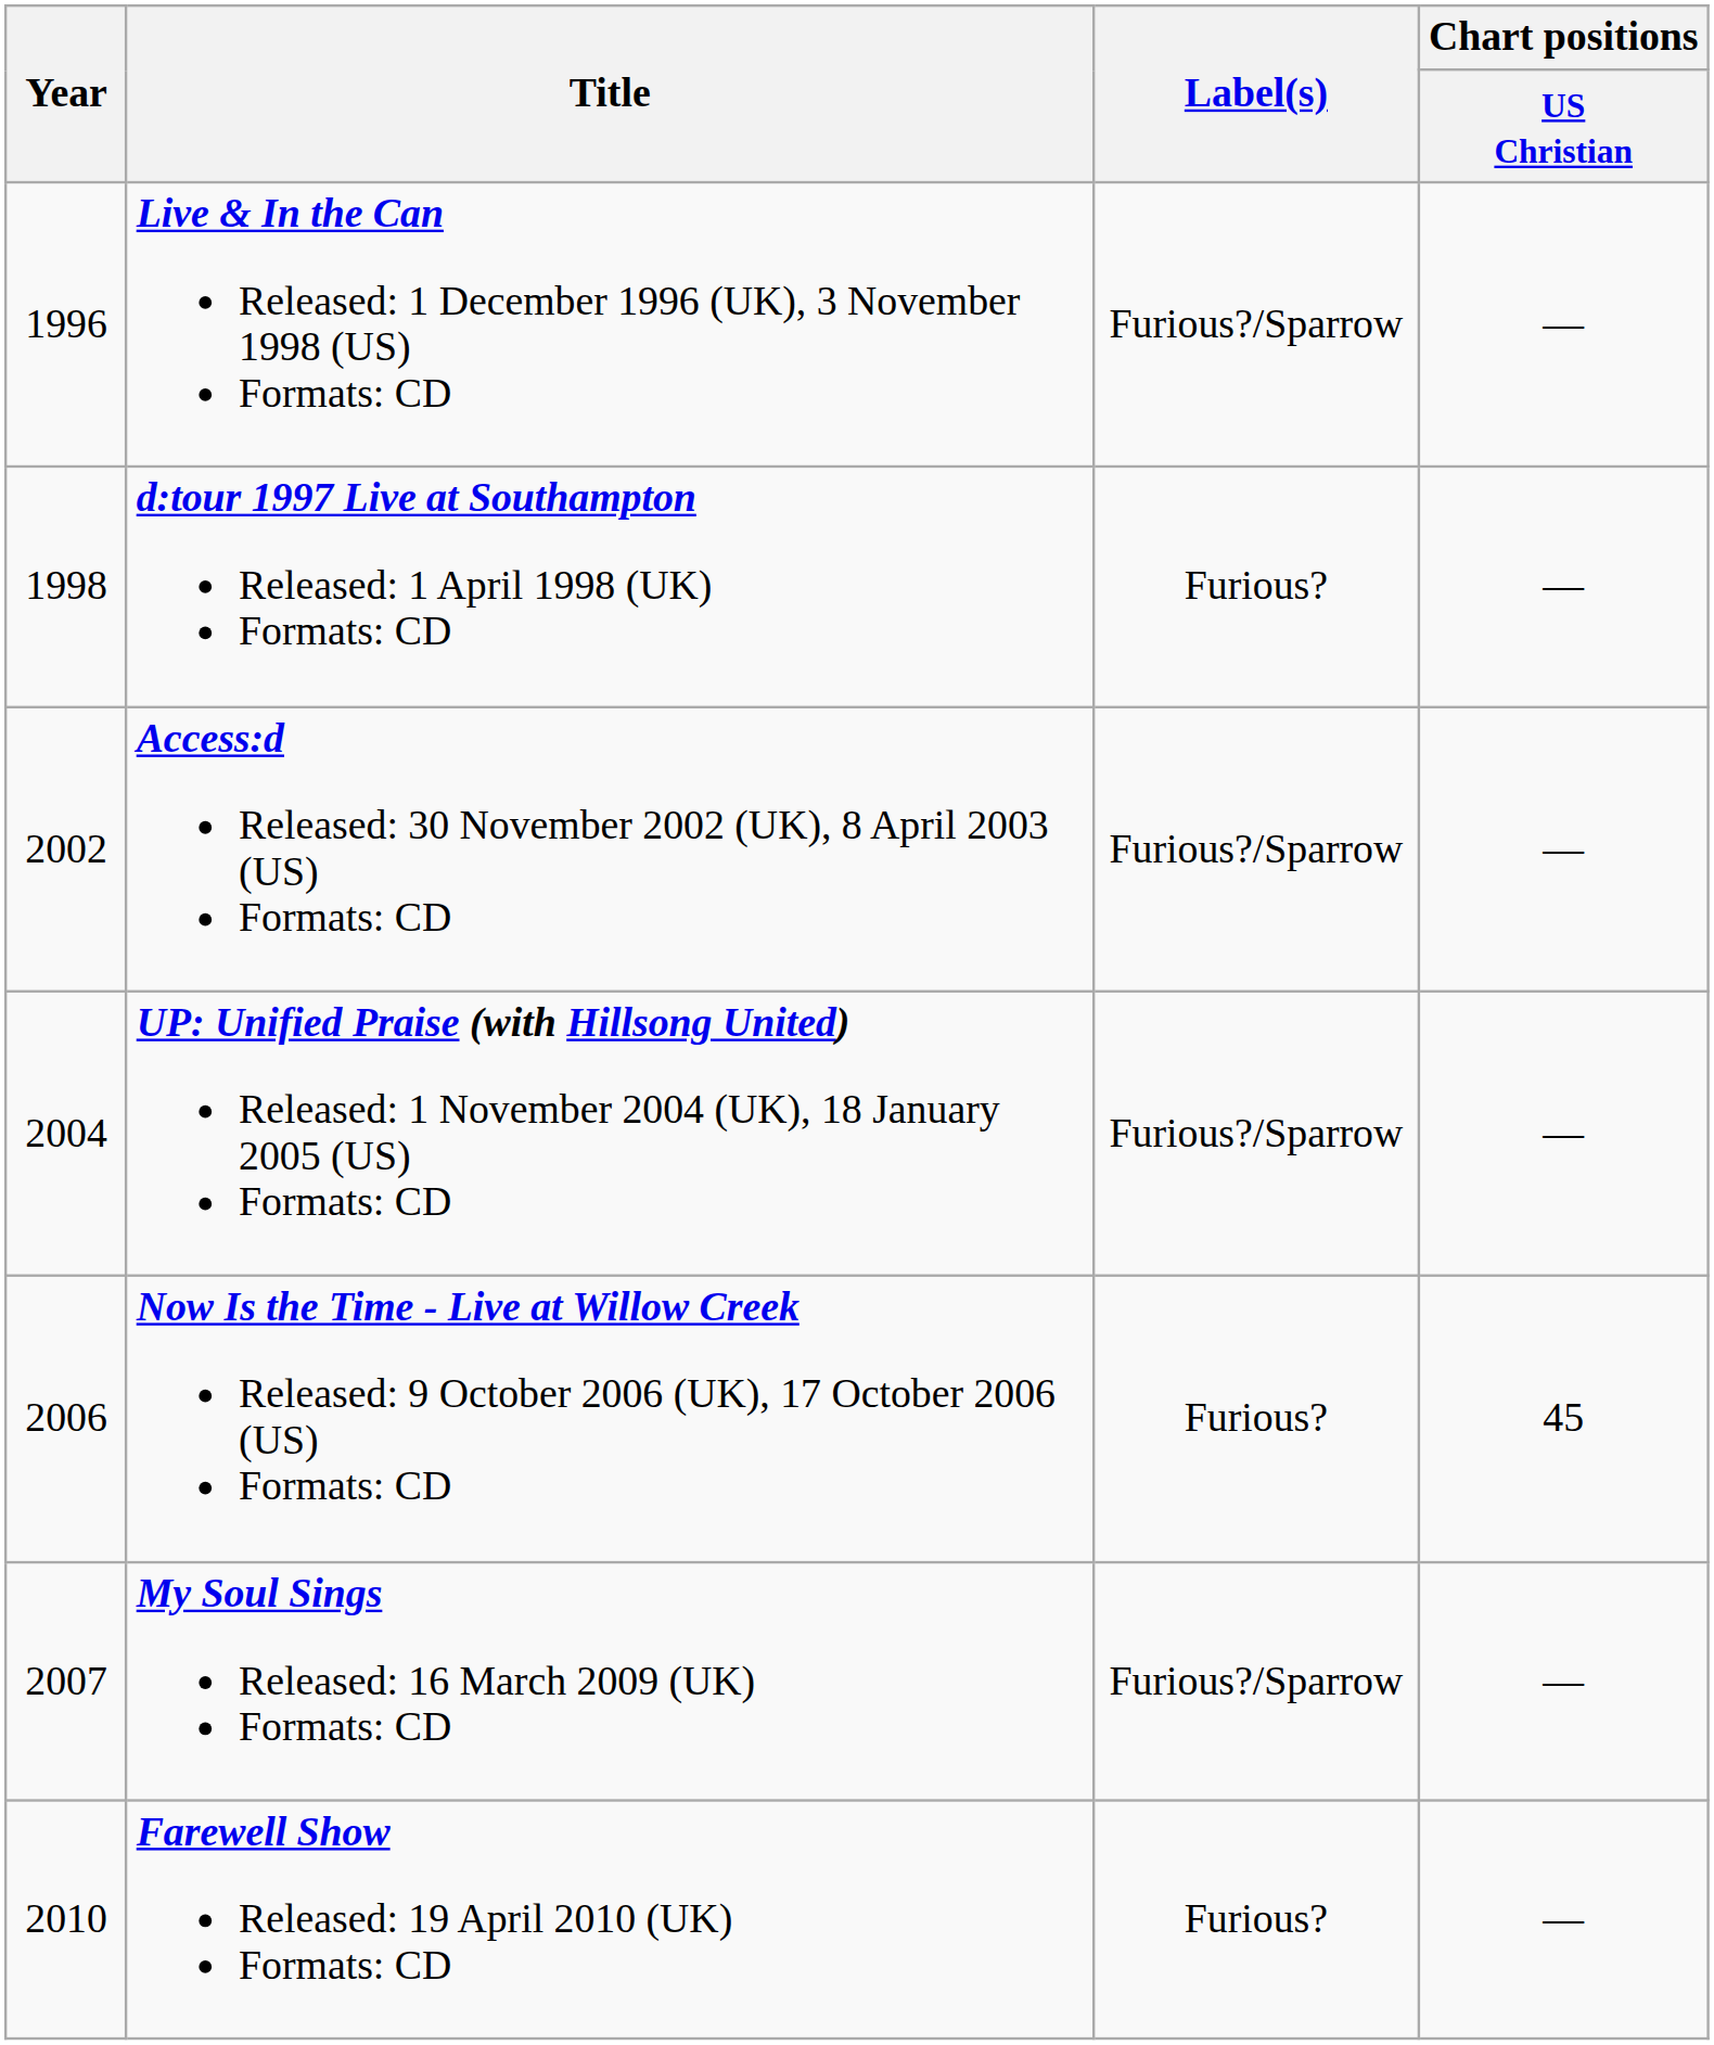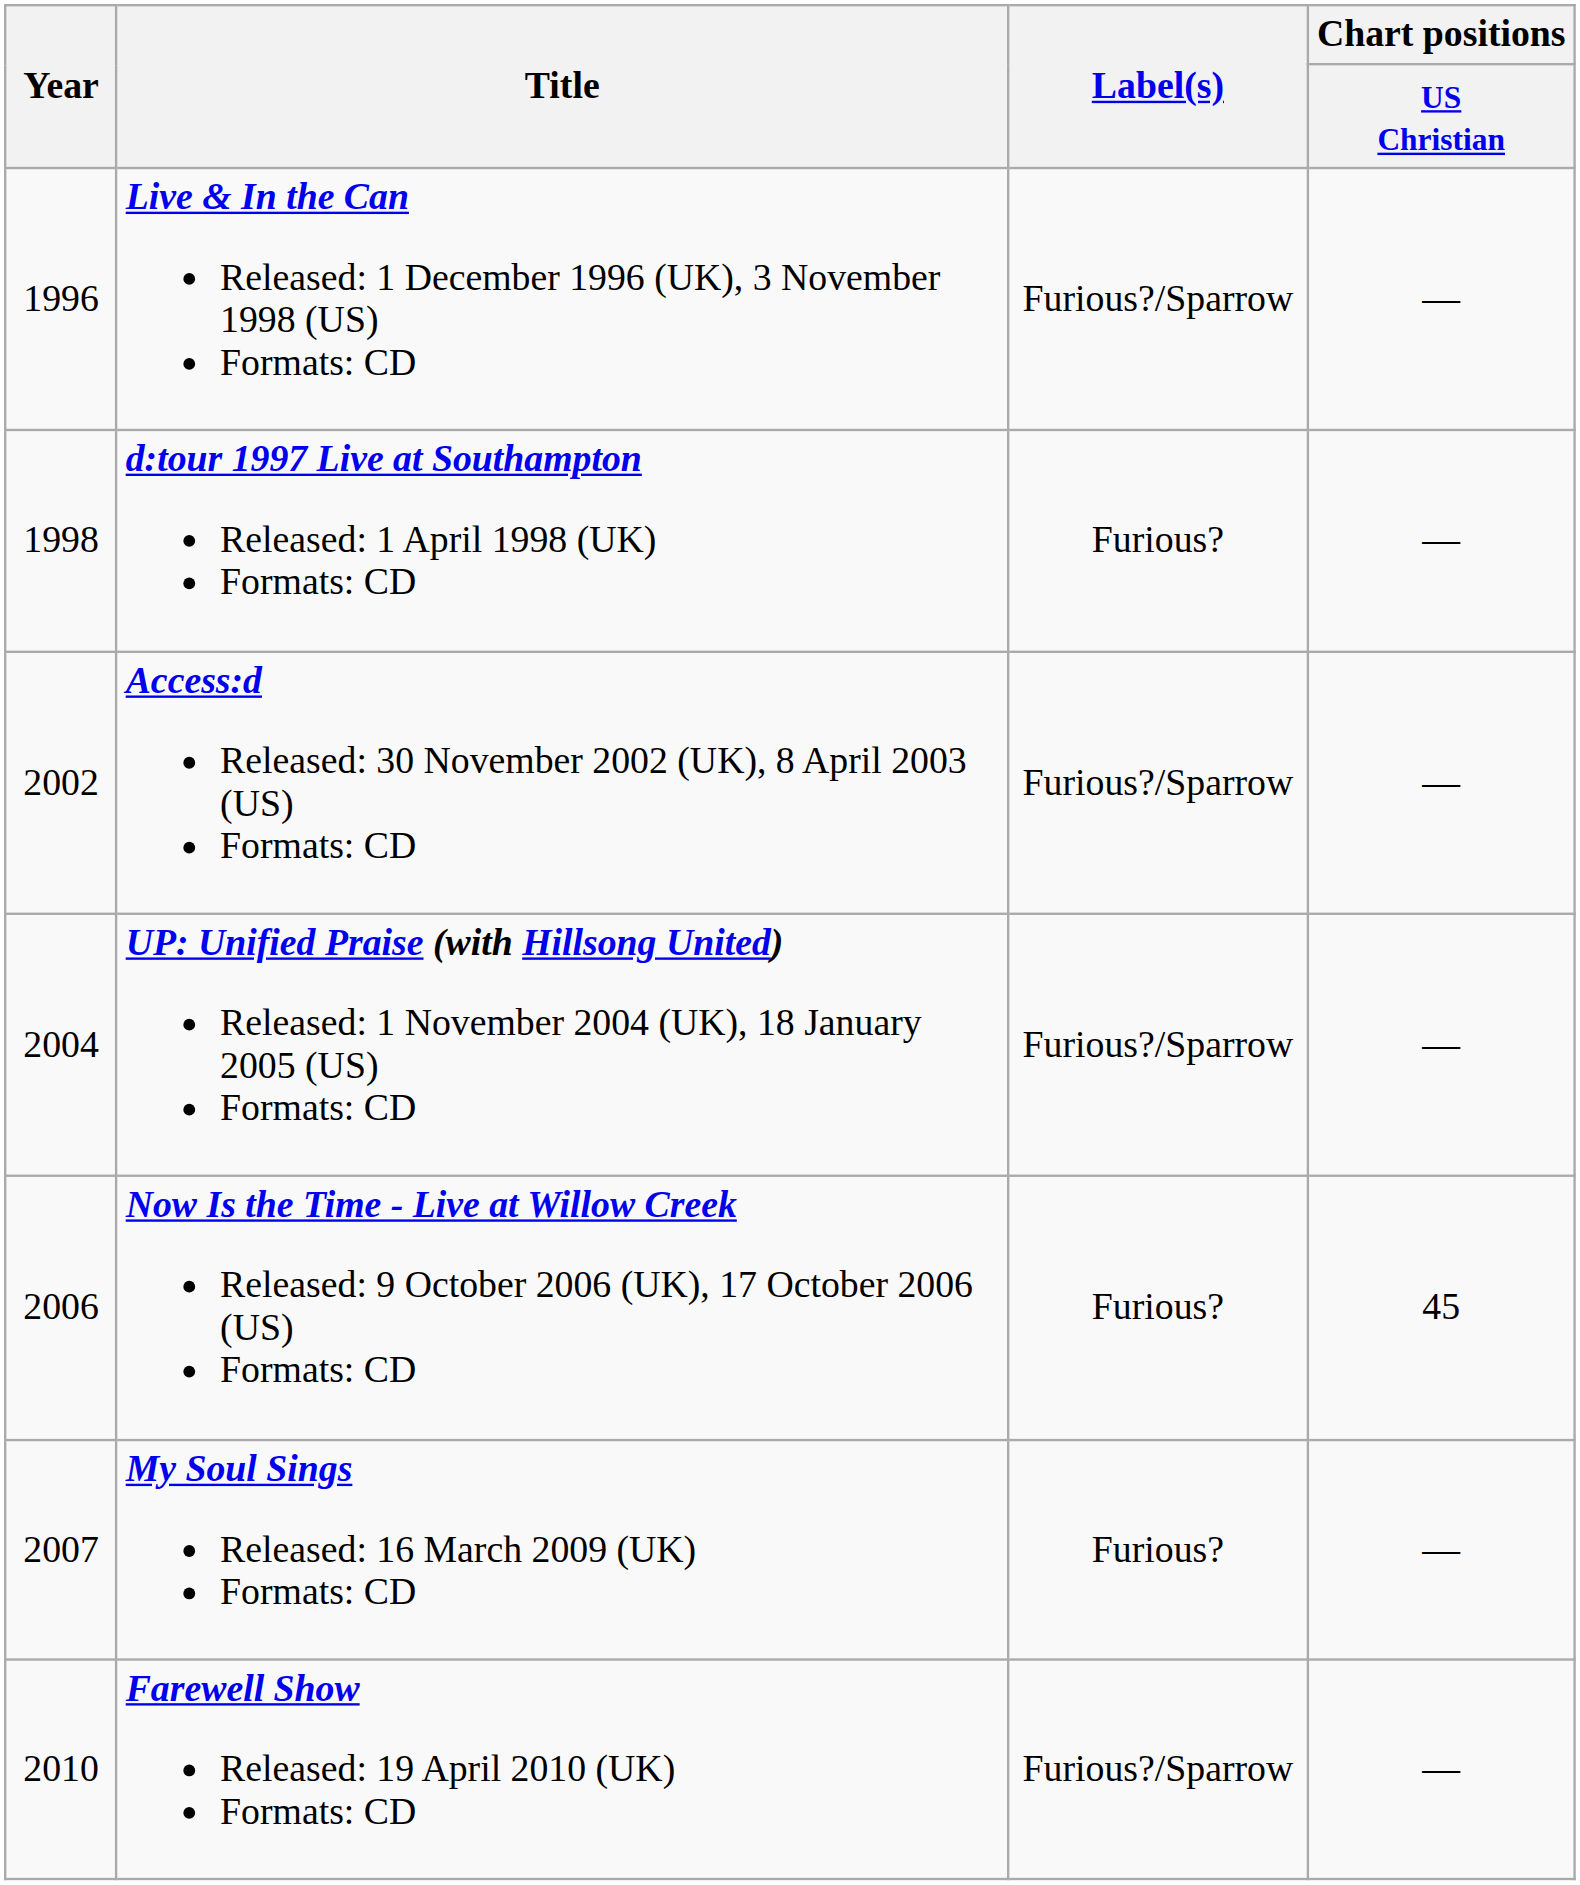My Soul Sings Released: 16 March 2009 (UK) Formats: CD | Label(s): Furious?/Sparrow -> Furious?
Farewell Show Released: 19 April 2010 (UK) Formats: CD | Label(s): Furious? -> Furious?/Sparrow
